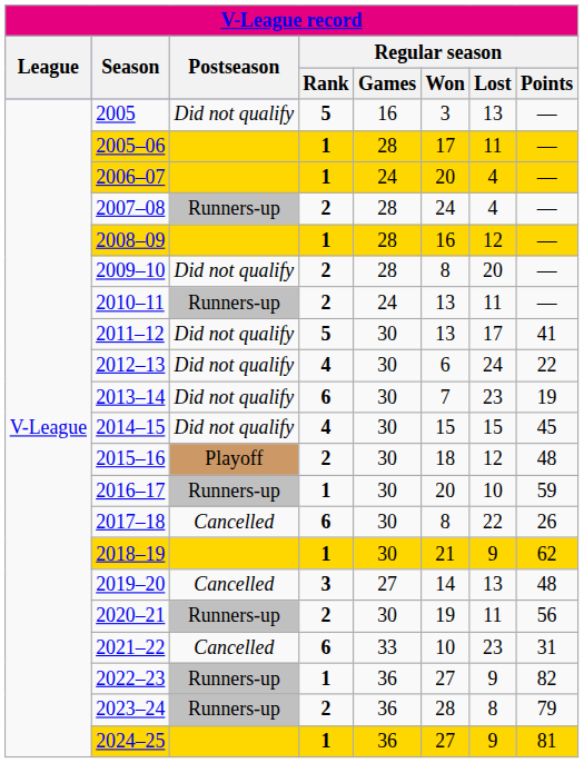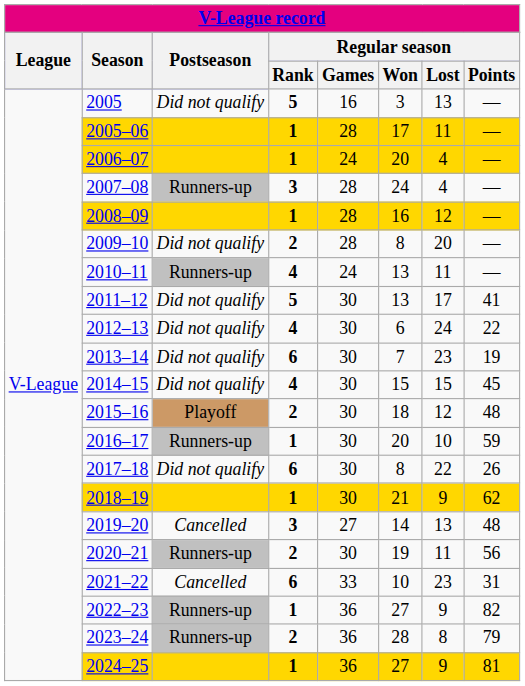2007–08 | Regular season / Rank: 2 -> 3
2010–11 | Regular season / Rank: 2 -> 4
2017–18 | Postseason: Cancelled -> Did not qualify
